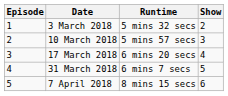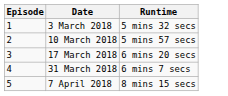- column: Show | 2 | 3 | 4 | 5 | 6
